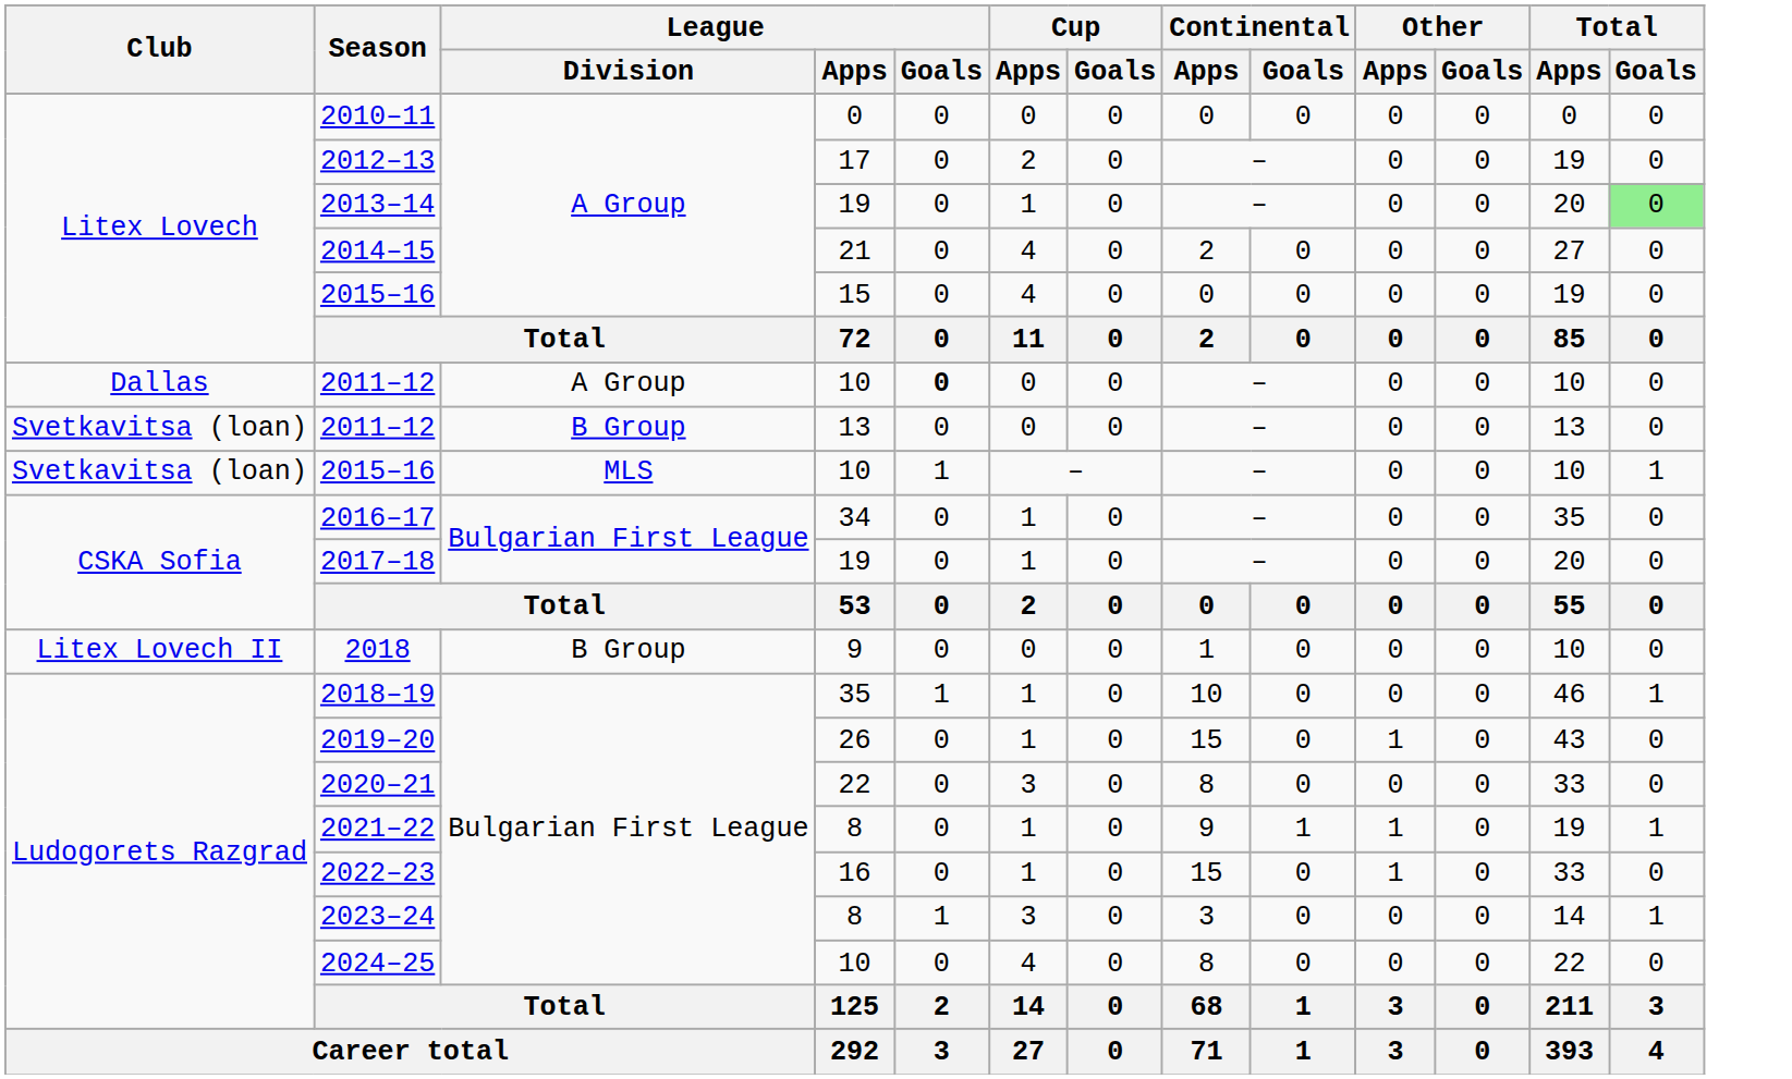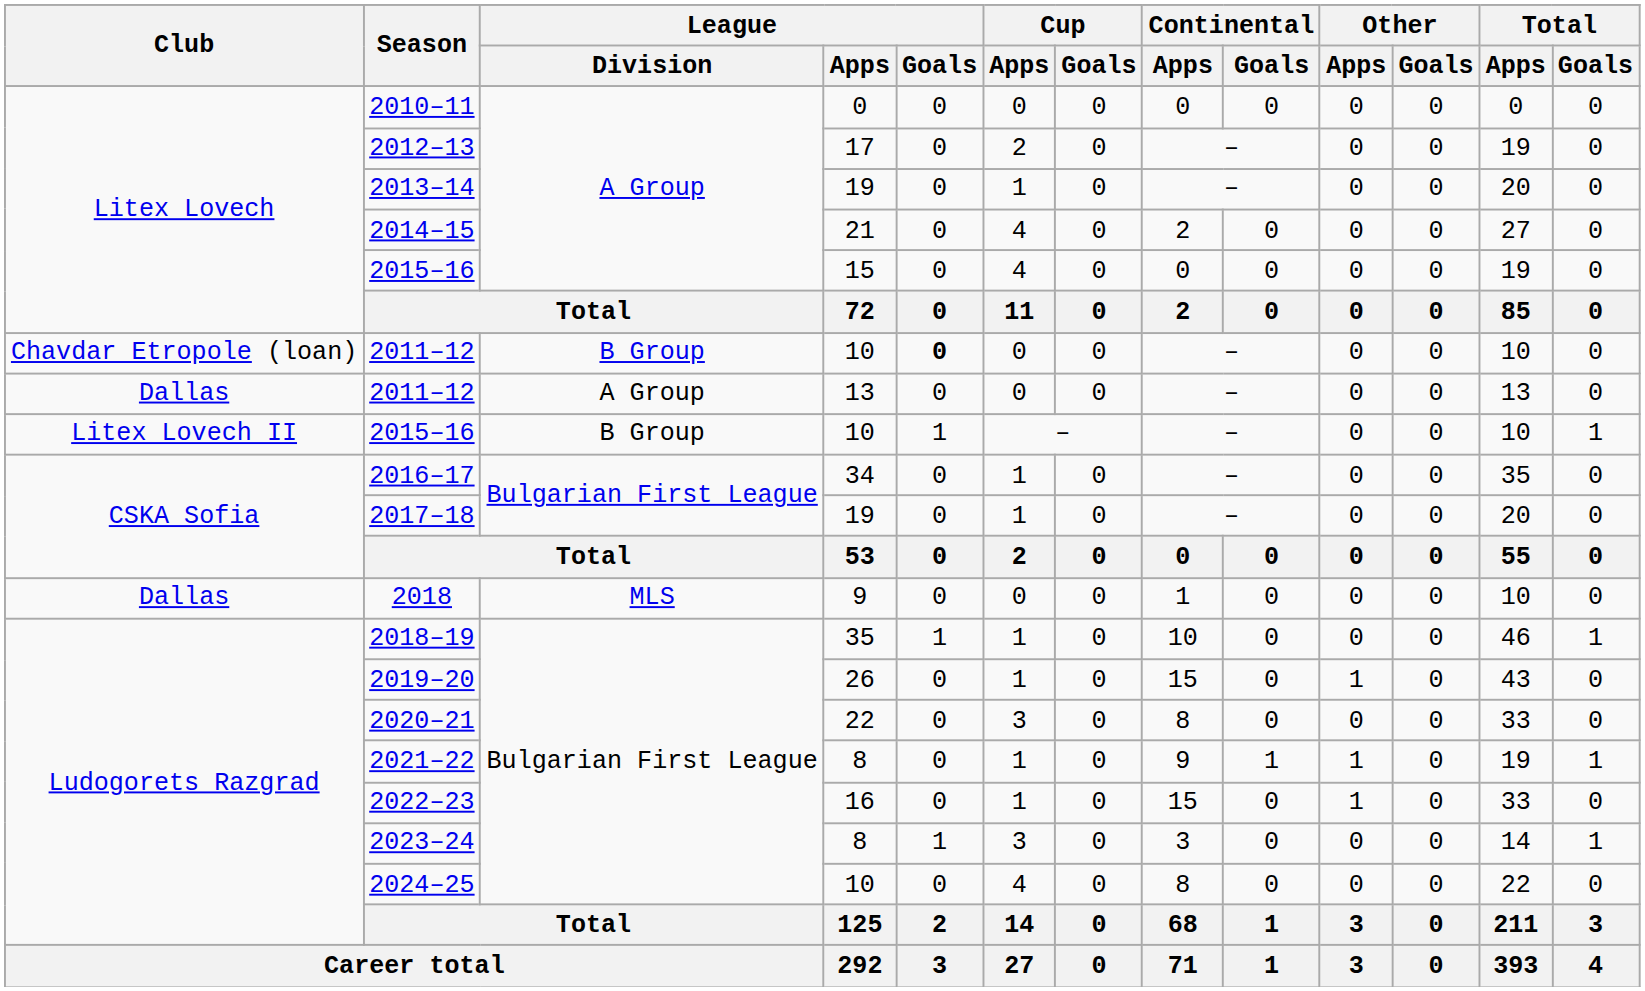2013–14 | Total / Goals: lightgreen background -> no background
2011–12 / 10 | Club: Dallas -> Chavdar Etropole (loan)
2011–12 / 10 | League / Division: A Group -> B Group
2011–12 / 13 | Club: Svetkavitsa (loan) -> Dallas
2011–12 / 13 | League / Division: B Group -> A Group
2015–16 / 10 | Club: Svetkavitsa (loan) -> Litex Lovech II
2015–16 / 10 | League / Division: MLS -> B Group
2018 | Club: Litex Lovech II -> Dallas
2018 | League / Division: B Group -> MLS
